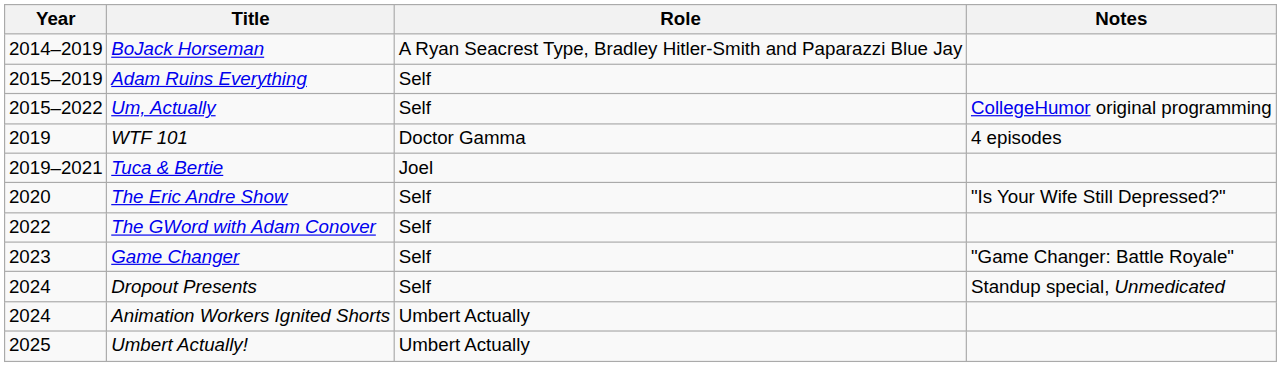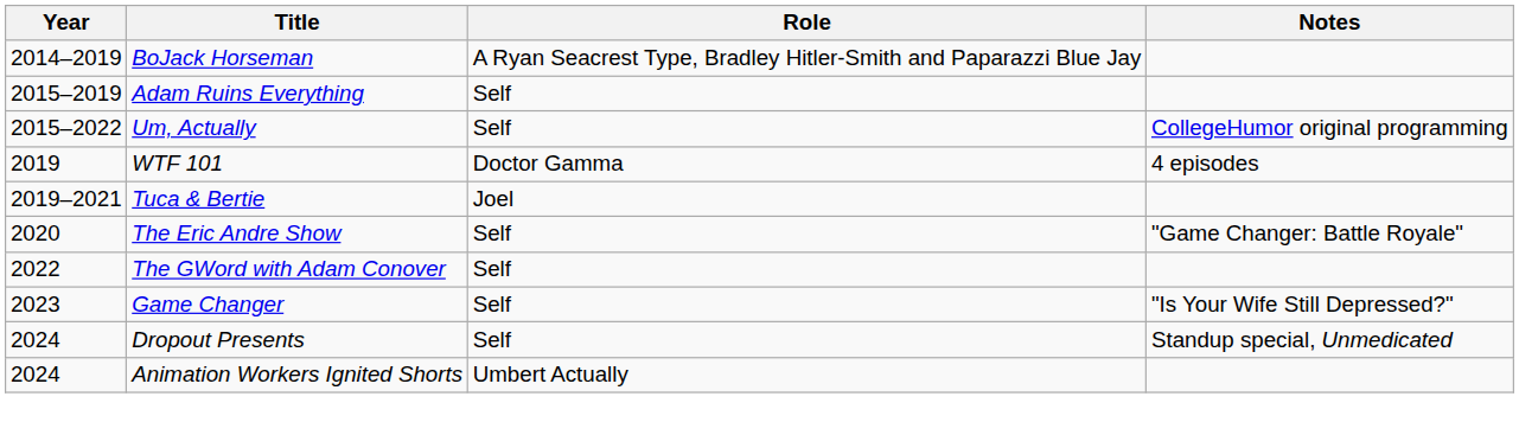The Eric Andre Show | Notes: "Is Your Wife Still Depressed?" -> "Game Changer: Battle Royale"
Game Changer | Notes: "Game Changer: Battle Royale" -> "Is Your Wife Still Depressed?"
- row: 2025 | Umbert Actually! | Umbert Actually
